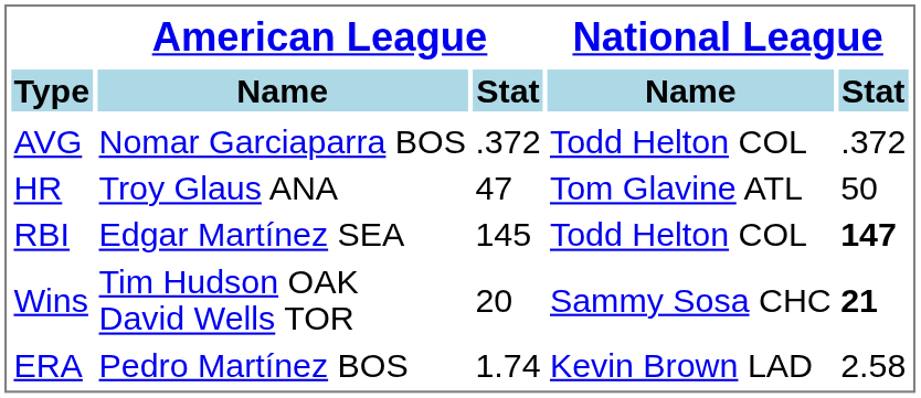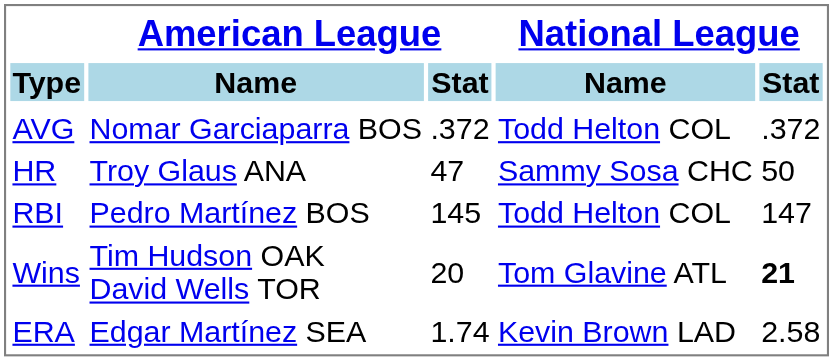HR | National League / Name: Tom Glavine ATL -> Sammy Sosa CHC
RBI | American League / Name: Edgar Martínez SEA -> Pedro Martínez BOS
RBI | National League / Stat: bold -> normal
Wins | National League / Name: Sammy Sosa CHC -> Tom Glavine ATL
ERA | American League / Name: Pedro Martínez BOS -> Edgar Martínez SEA
